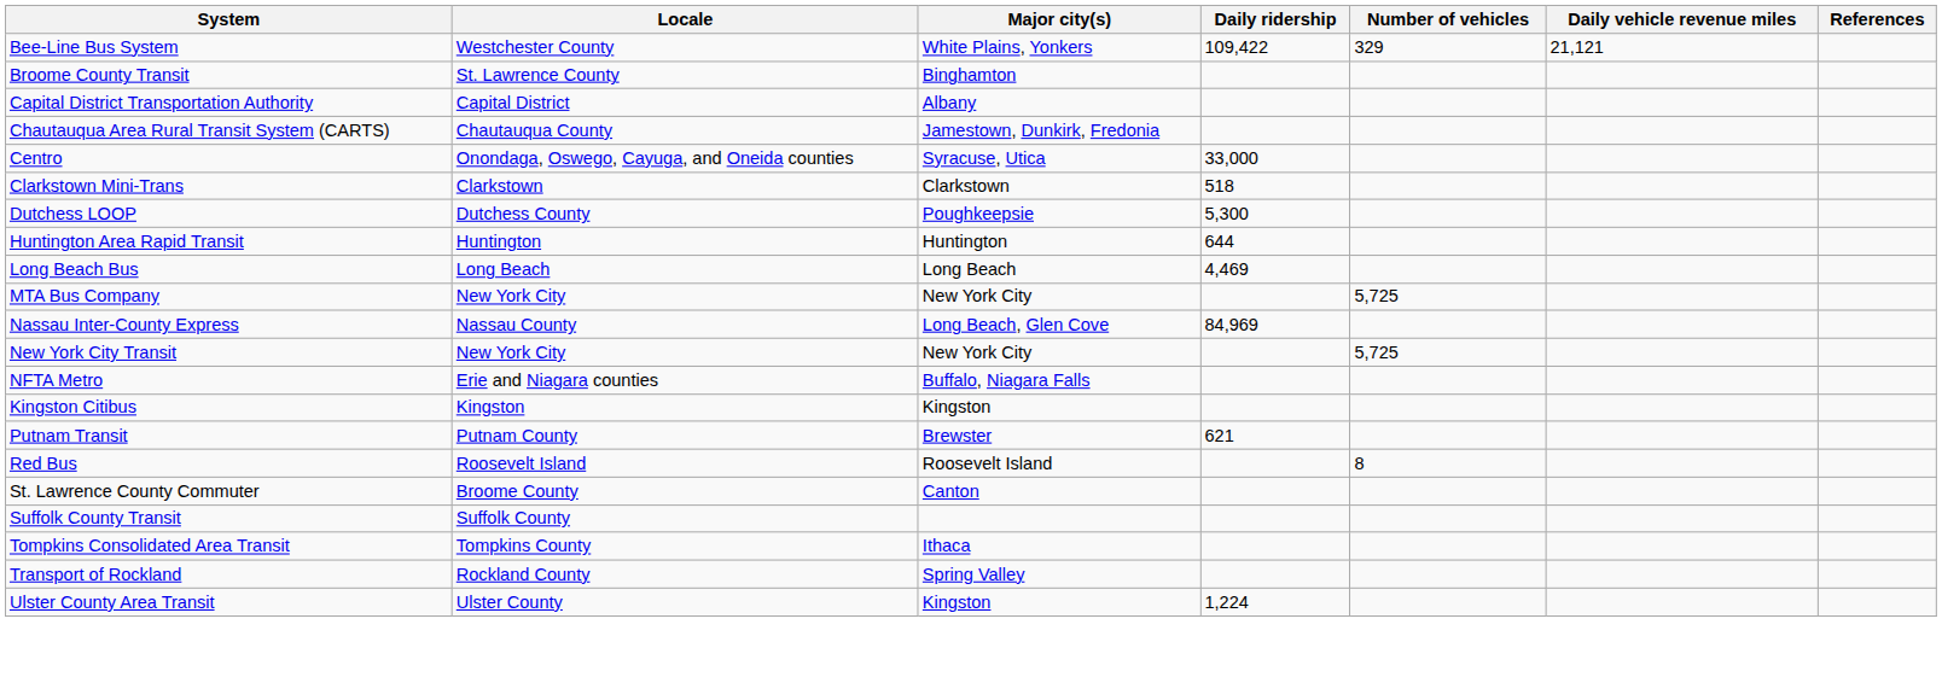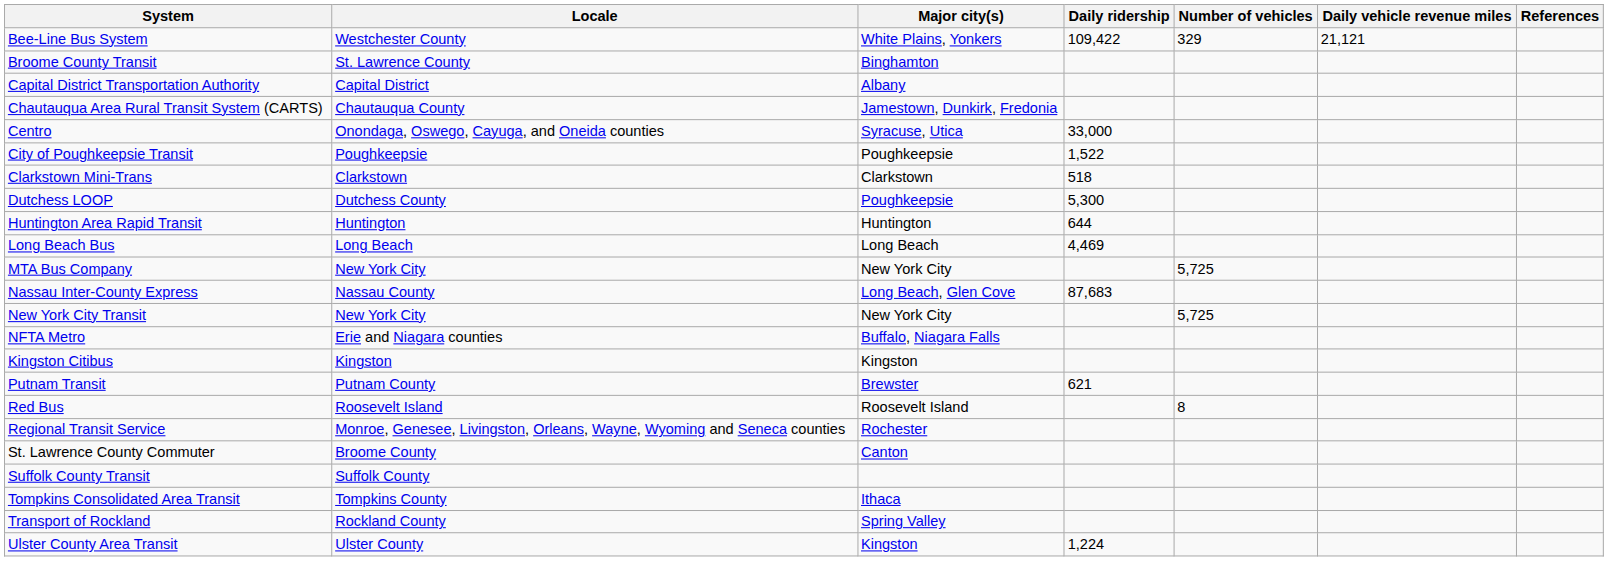+ row: City of Poughkeepsie Transit | Poughkeepsie | Poughkeepsie | 1,522
Nassau Inter-County Express | Daily ridership: 84,969 -> 87,683
+ row: Regional Transit Service | Monroe, Genesee, Livingston, Orleans, Wayne, Wyoming and Seneca counties | Rochester
